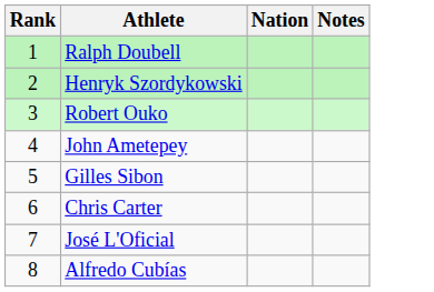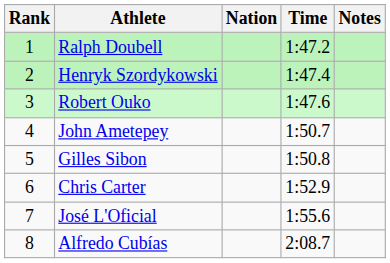+ column: Time | 1:47.2 | 1:47.4 | 1:47.6 | 1:50.7 | 1:50.8 | 1:52.9 | 1:55.6 | 2:08.7
